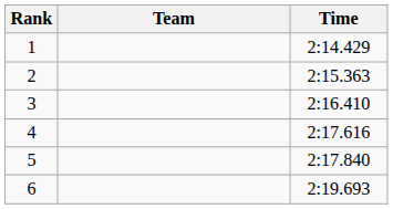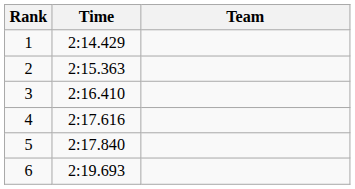columns swapped: Team <-> Time
